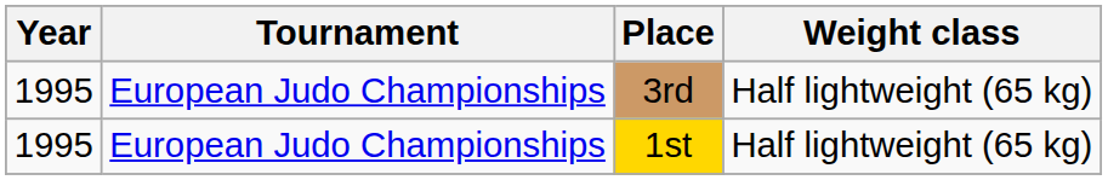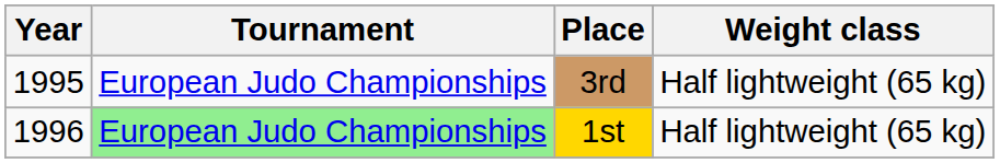1st | Year: 1995 -> 1996
1st | Tournament: no background -> lightgreen background
